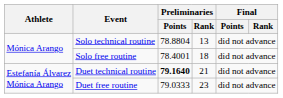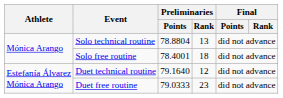Duet technical routine | Preliminaries / Points: bold -> normal
Duet technical routine | Preliminaries / Rank: 21 -> 12
